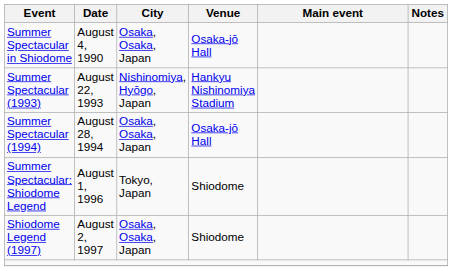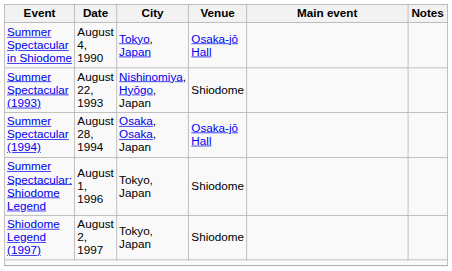Summer Spectacular in Shiodome | City: Osaka, Osaka, Japan -> Tokyo, Japan
Summer Spectacular (1993) | Venue: Hankyu Nishinomiya Stadium -> Shiodome
Shiodome Legend (1997) | City: Osaka, Osaka, Japan -> Tokyo, Japan
